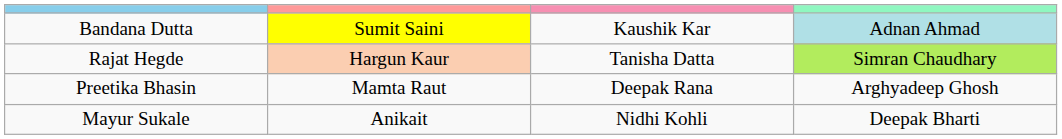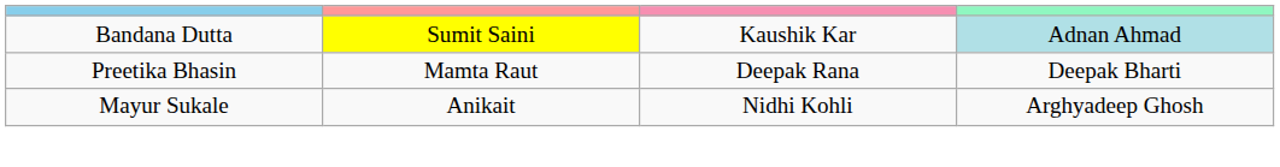- row: Rajat Hegde | Hargun Kaur | Tanisha Datta | Simran Chaudhary
Preetika Bhasin | column 4: Arghyadeep Ghosh -> Deepak Bharti
Mayur Sukale | column 4: Deepak Bharti -> Arghyadeep Ghosh
